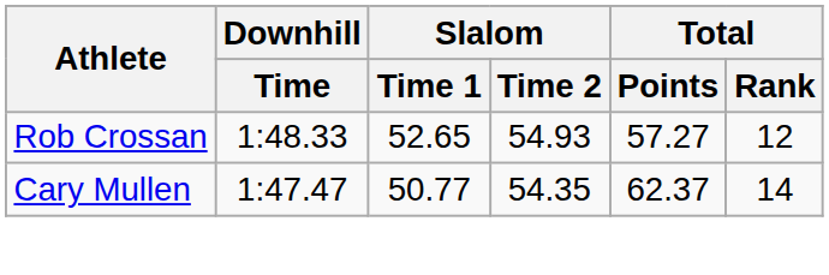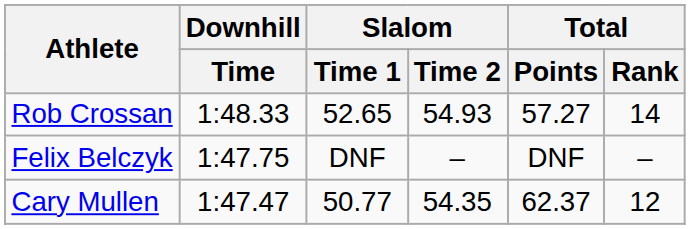Rob Crossan | Total / Rank: 12 -> 14
+ row: Felix Belczyk | 1:47.75 | DNF | – | DNF | –
Cary Mullen | Total / Rank: 14 -> 12
